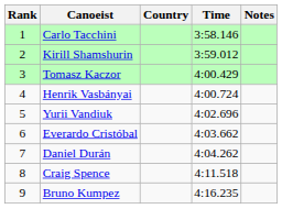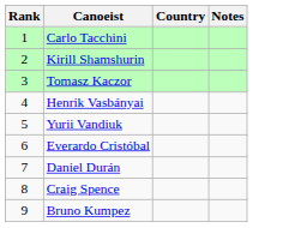- column: Time | 3:58.146 | 3:59.012 | 4:00.429 | 4:00.724 | 4:02.696 | 4:03.662 | 4:04.262 | 4:11.518 | 4:16.235
